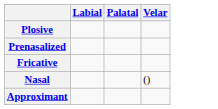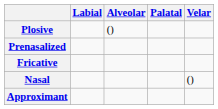+ column: Alveolar | ()
